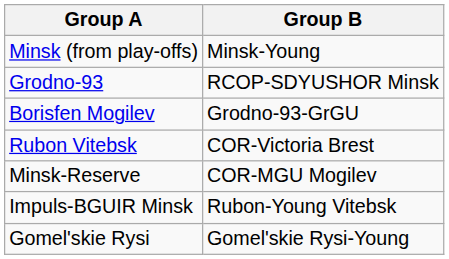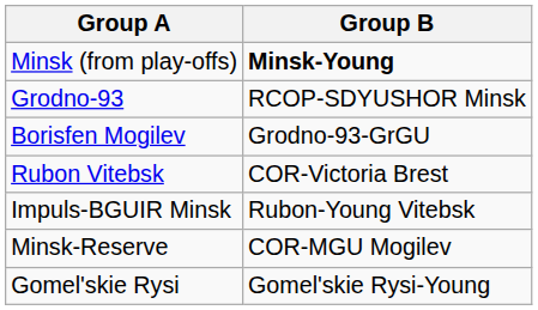Minsk (from play-offs) | Group B: normal -> bold
rows swapped: Minsk-Reserve <-> Impuls-BGUIR Minsk
